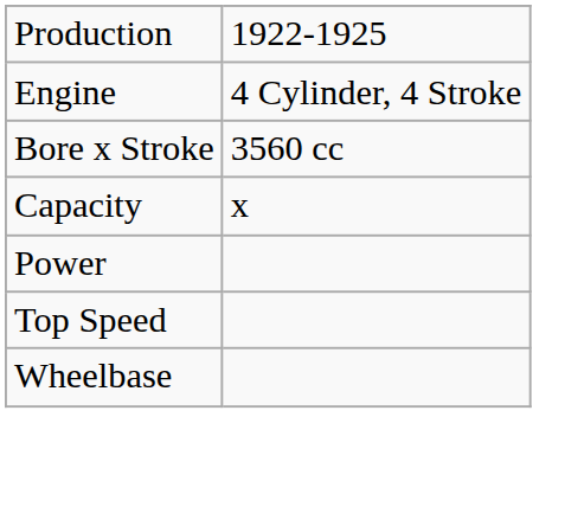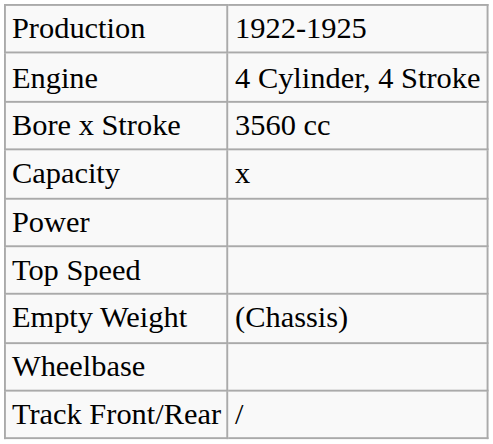+ row: Empty Weight | (Chassis)
+ row: Track Front/Rear | /
